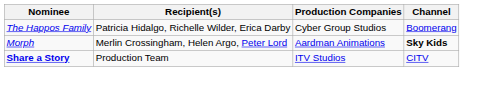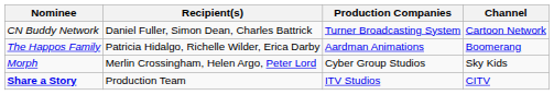+ row: CN Buddy Network | Daniel Fuller, Simon Dean, Charles Battrick | Turner Broadcasting System | Cartoon Network
The Happos Family | Production Companies: Cyber Group Studios -> Aardman Animations
Morph | Production Companies: Aardman Animations -> Cyber Group Studios
Morph | Channel: bold -> normal
